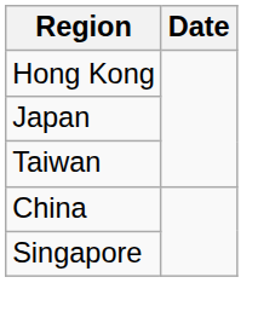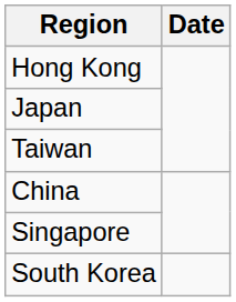+ row: South Korea
